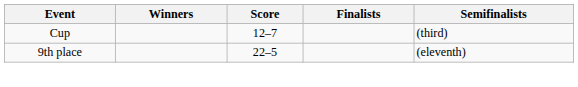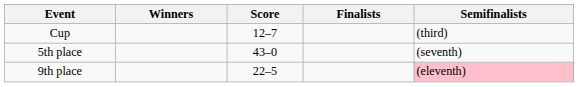+ row: 5th place | 43–0 | (seventh)
9th place | Semifinalists: no background -> pink background
